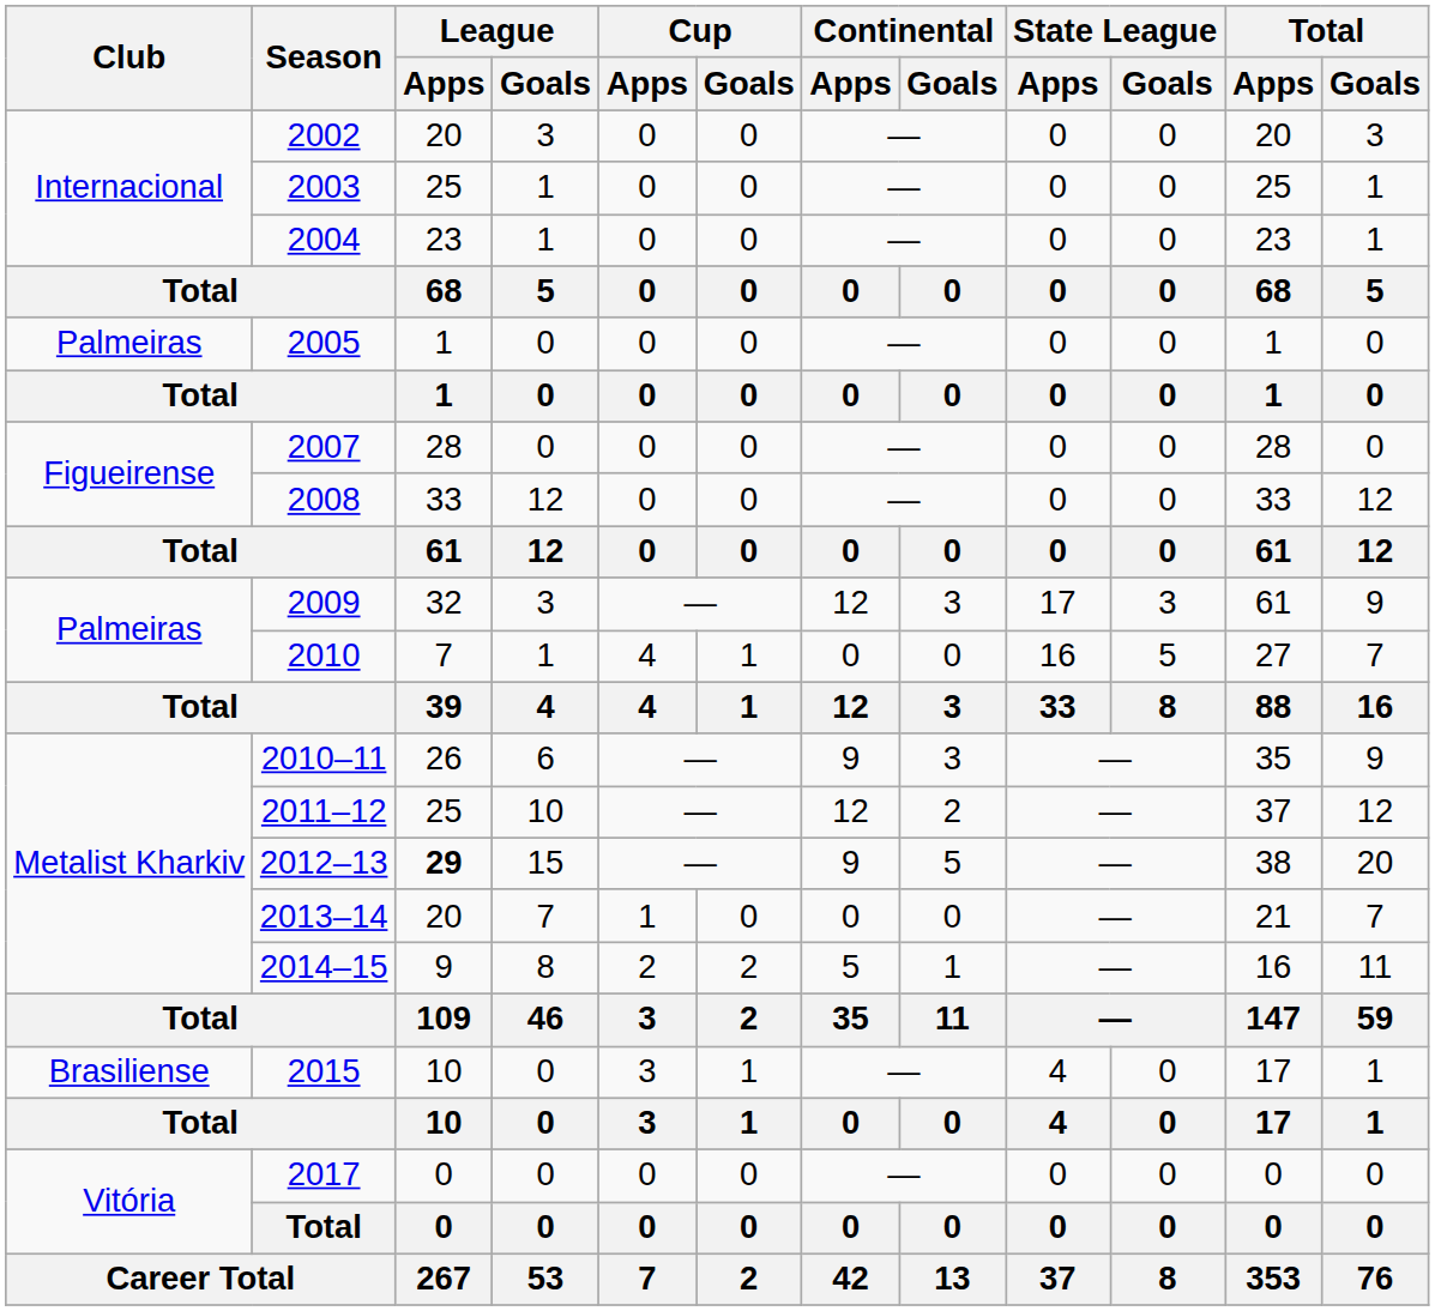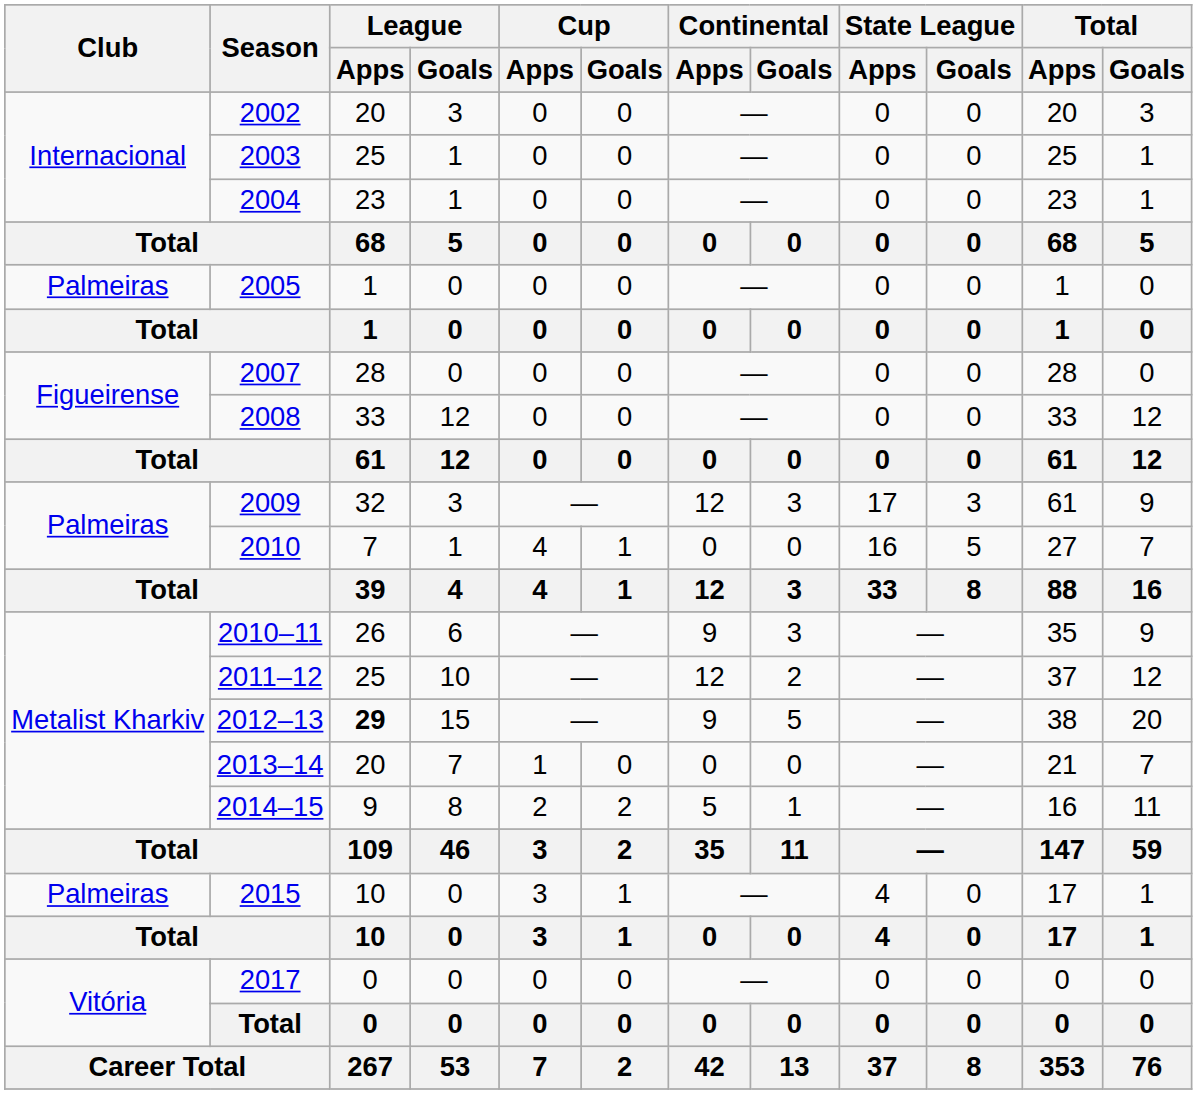2015 | Club: Brasiliense -> Palmeiras
